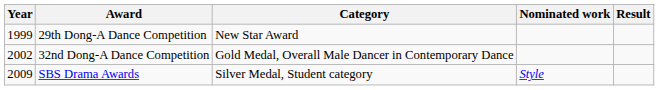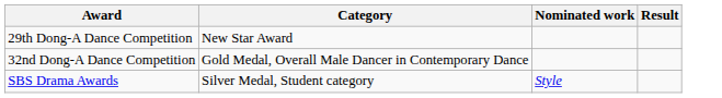- column: Year | 1999 | 2002 | 2009
